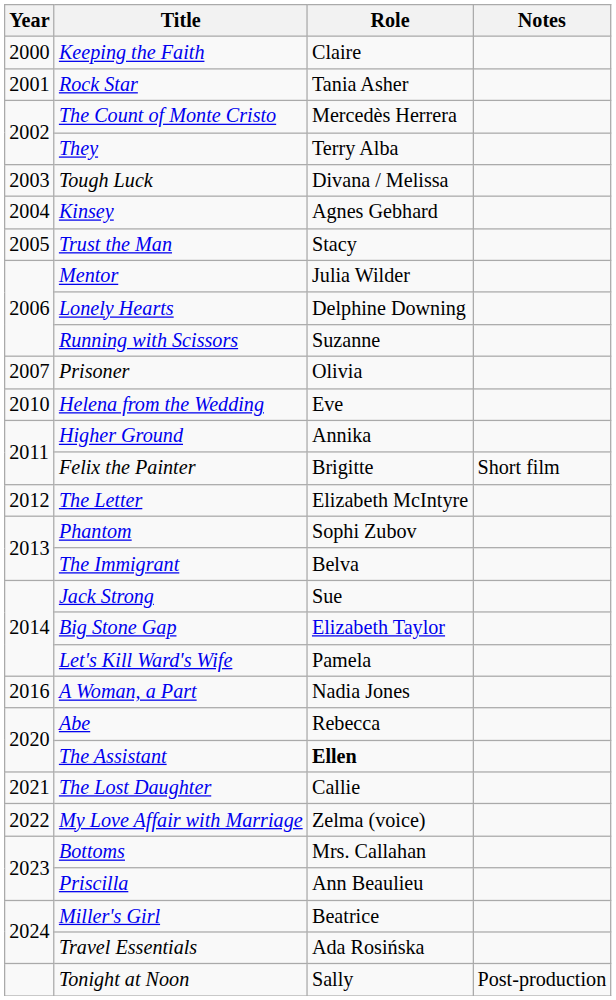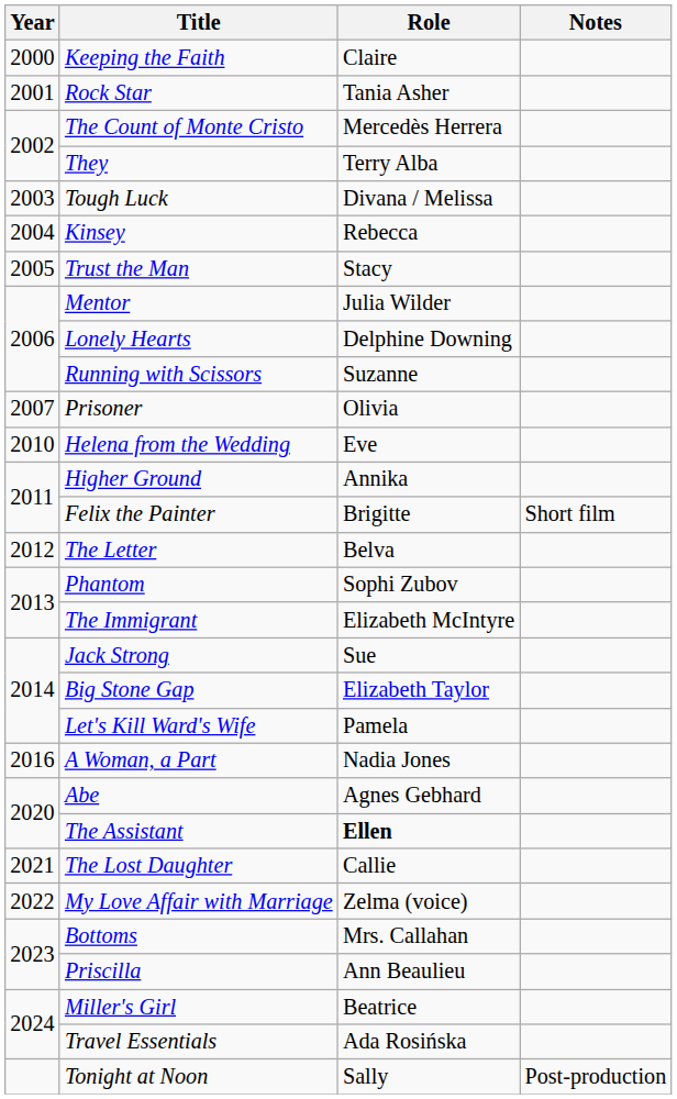Kinsey | Role: Agnes Gebhard -> Rebecca
The Letter | Role: Elizabeth McIntyre -> Belva
The Immigrant | Role: Belva -> Elizabeth McIntyre
Abe | Role: Rebecca -> Agnes Gebhard
